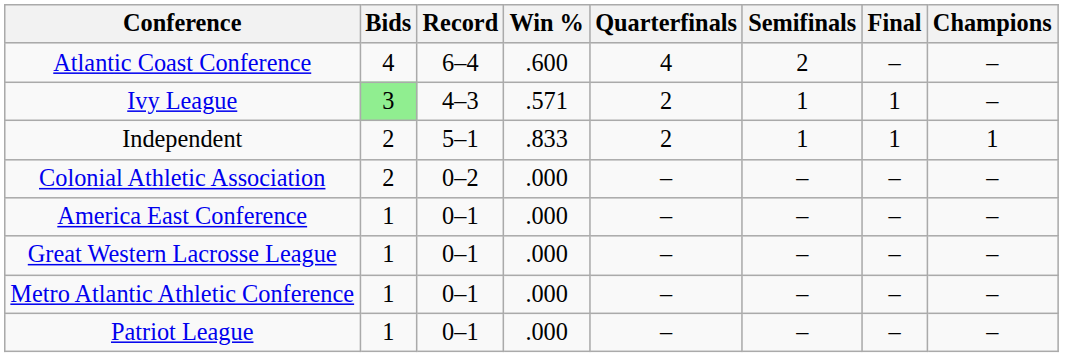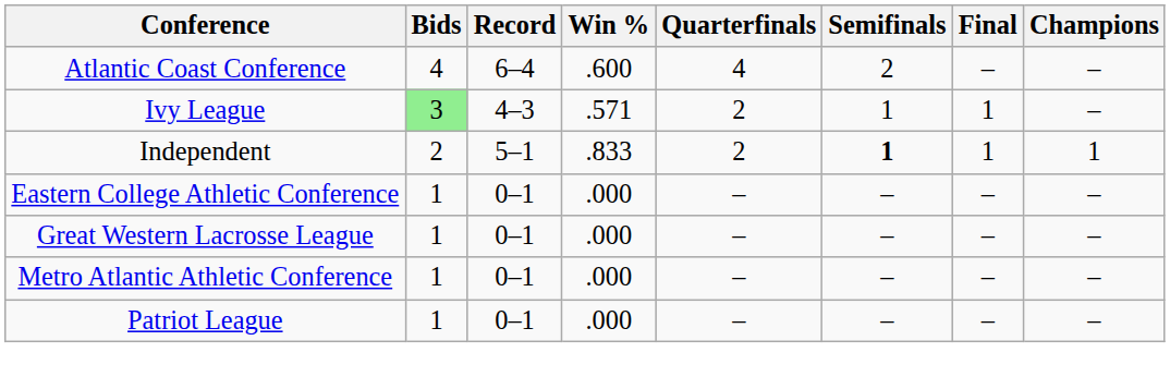Independent | Semifinals: normal -> bold
- row: Colonial Athletic Association | 2 | 0–2 | .000 | – | – | – | –
- row: America East Conference | 1 | 0–1 | .000 | – | – | – | –
+ row: Eastern College Athletic Conference | 1 | 0–1 | .000 | – | – | – | –
